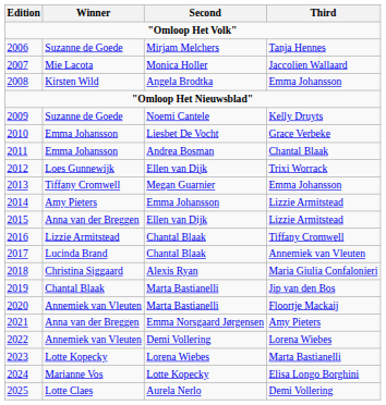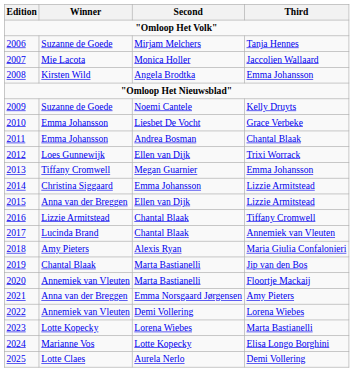2014 / Lizzie Armitstead | Winner: Amy Pieters -> Christina Siggaard
Maria Giulia Confalonieri | Winner: Christina Siggaard -> Amy Pieters
